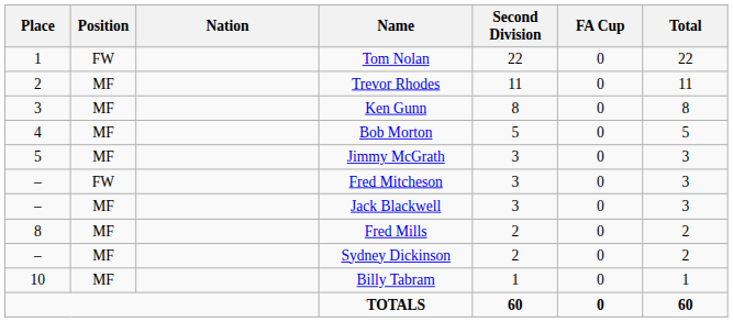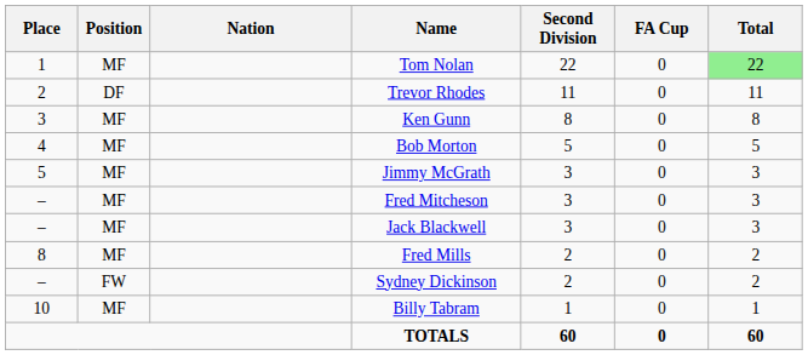Tom Nolan | Position: FW -> MF
Tom Nolan | Total: no background -> lightgreen background
Trevor Rhodes | Position: MF -> DF
Fred Mitcheson | Position: FW -> MF
Sydney Dickinson | Position: MF -> FW
